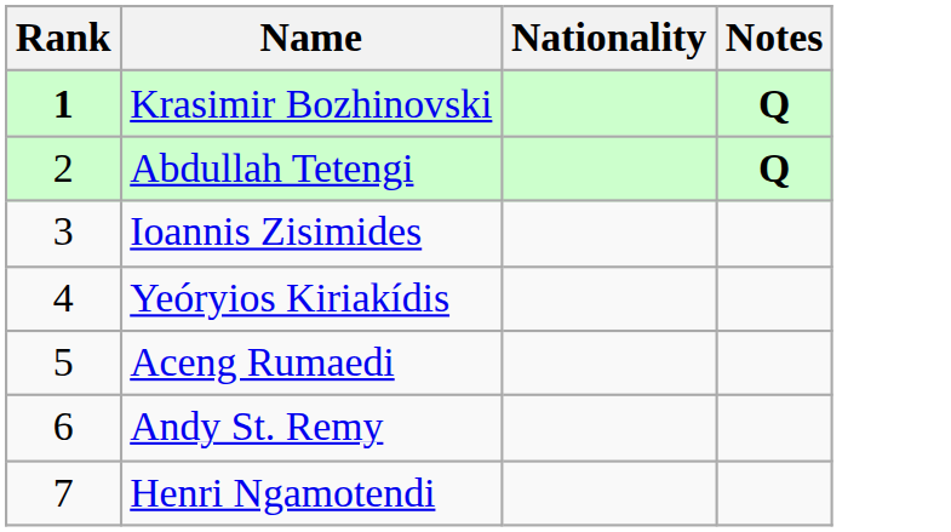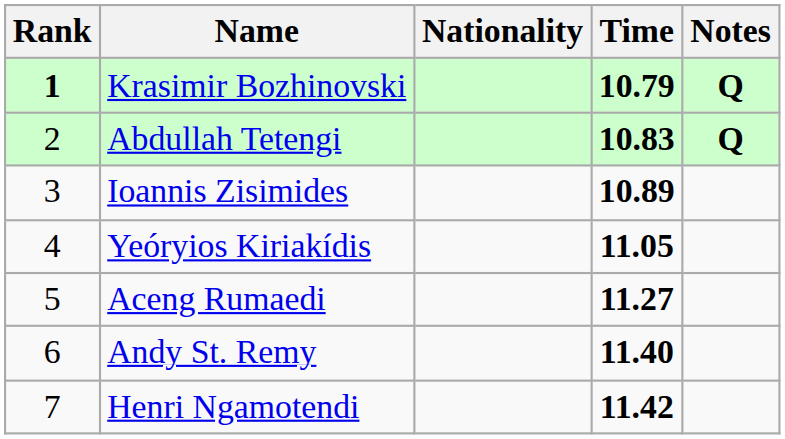+ column: Time | 10.79 | 10.83 | 10.89 | 11.05 | 11.27 | 11.40 | 11.42
